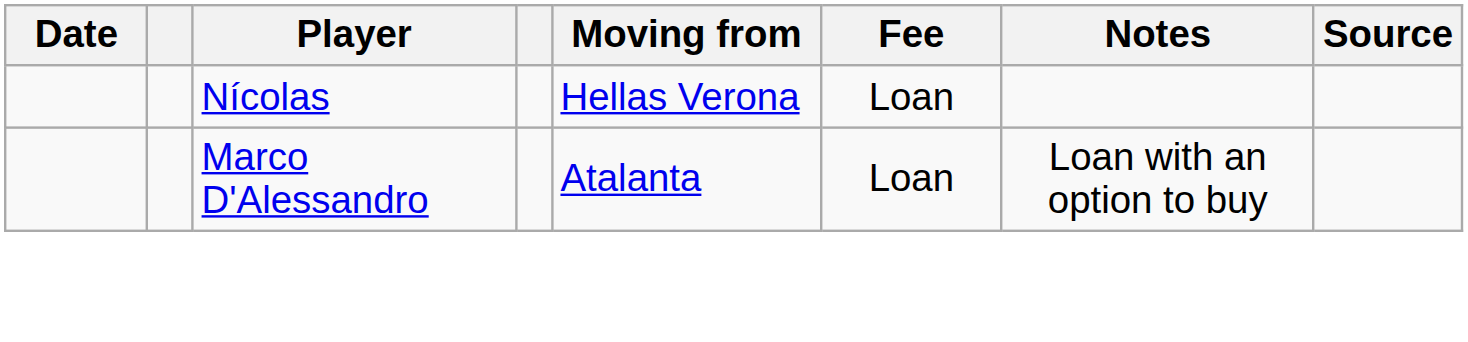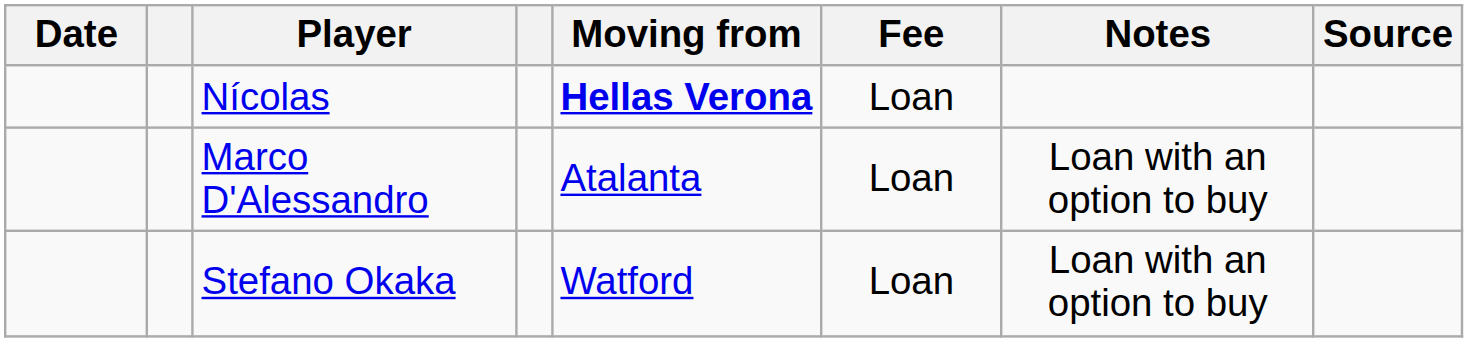Nícolas | Moving from: normal -> bold
+ row: Stefano Okaka | Watford | Loan | Loan with an option to buy
